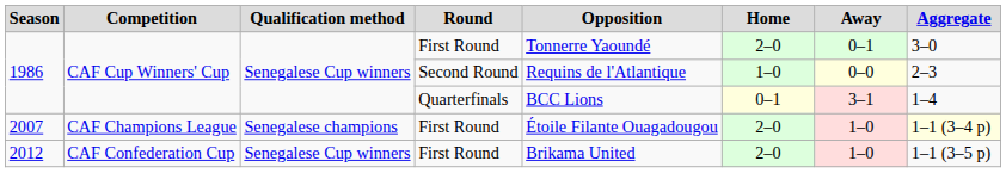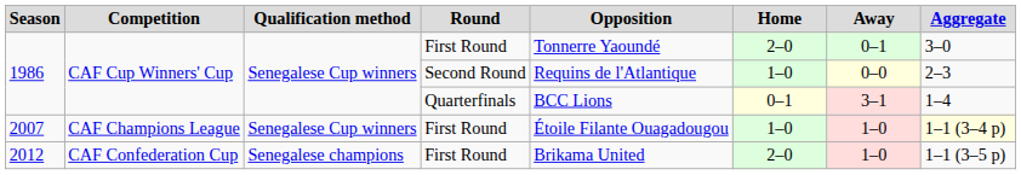2007 | Qualification method: Senegalese champions -> Senegalese Cup winners
2007 | Home: 2–0 -> 1–0
2012 | Qualification method: Senegalese Cup winners -> Senegalese champions
